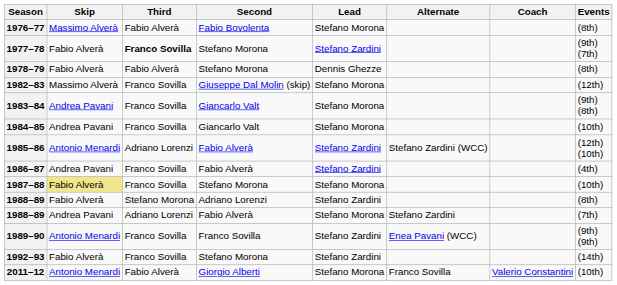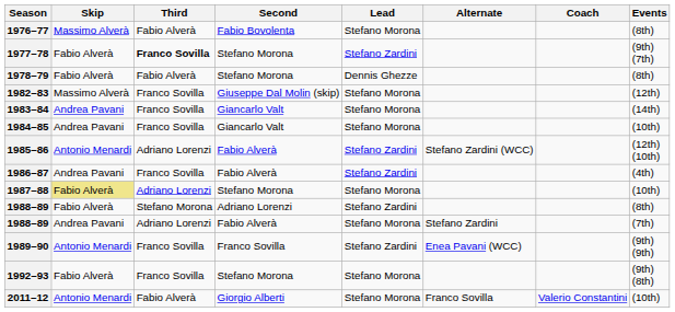1983–84 | Events: (9th) (8th) -> (14th)
1987–88 | Third: Franco Sovilla -> Adriano Lorenzi
1992–93 | Lead: Stefano Zardini -> Stefano Morona
1992–93 | Events: (14th) -> (9th) (8th)
